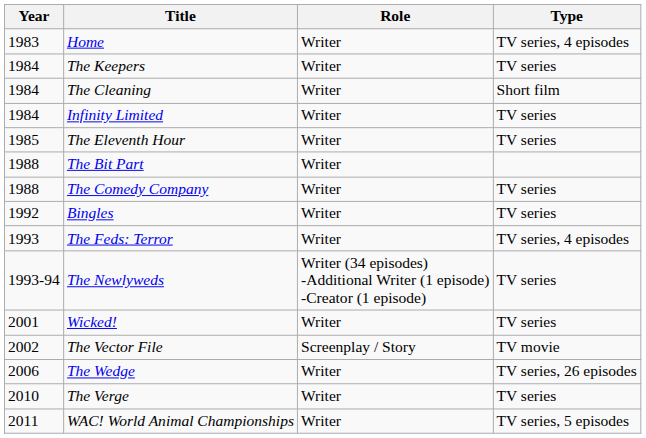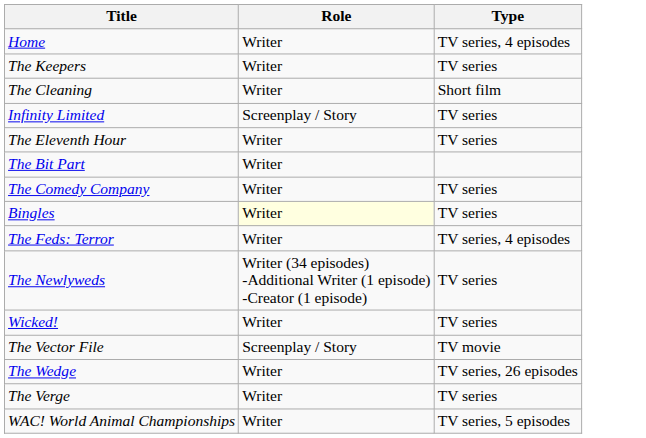- column: Year | 1983 | 1984 | 1984 | 1984 | 1985 | 1988 | 1988 | 1992 | 1993 | 1993-94 | 2001 | 2002 | 2006 | 2010 | 2011
Infinity Limited | Role: Writer -> Screenplay / Story
Bingles | Role: no background -> lightyellow background
